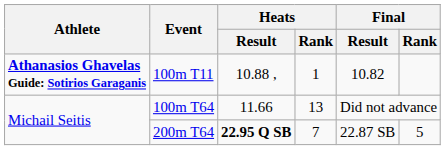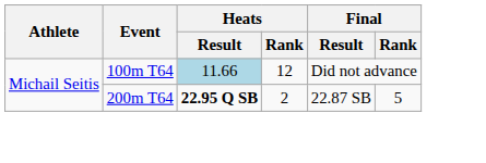- row: Athanasios Ghavelas Guide: Sotiriοs Garaganis | 100m T11 | 10.88 , | 1 | 10.82
100m T64 | Heats / Result: no background -> lightblue background
100m T64 | Heats / Rank: 13 -> 12
200m T64 | Heats / Rank: 7 -> 2
